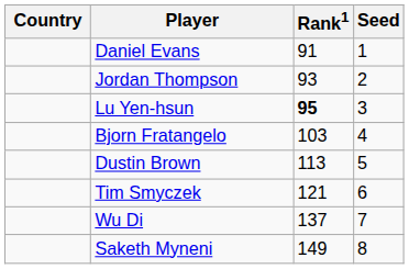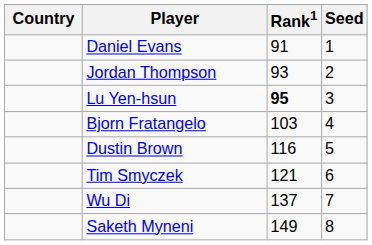Dustin Brown | Rank1: 113 -> 116
